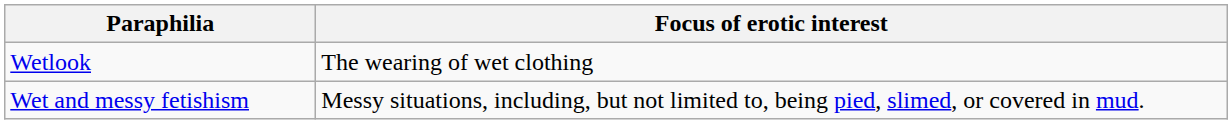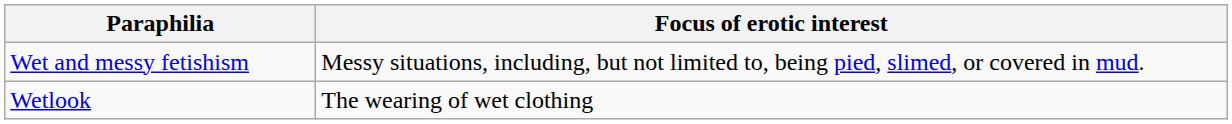rows swapped: Wet and messy fetishism <-> Wetlook
